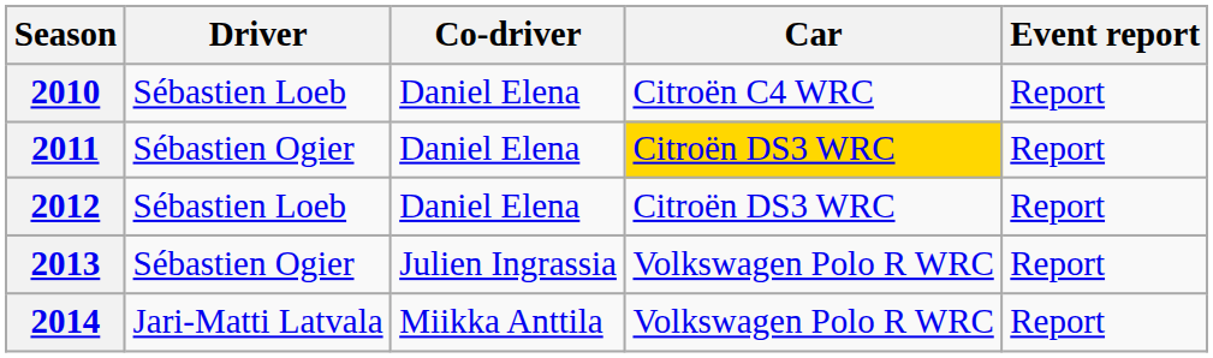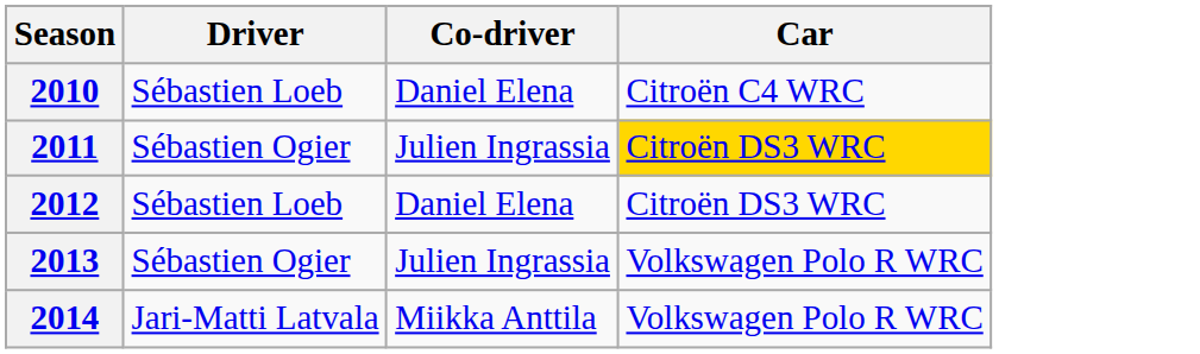- column: Event report | Report | Report | Report | Report | Report
2011 | Co-driver: Daniel Elena -> Julien Ingrassia
